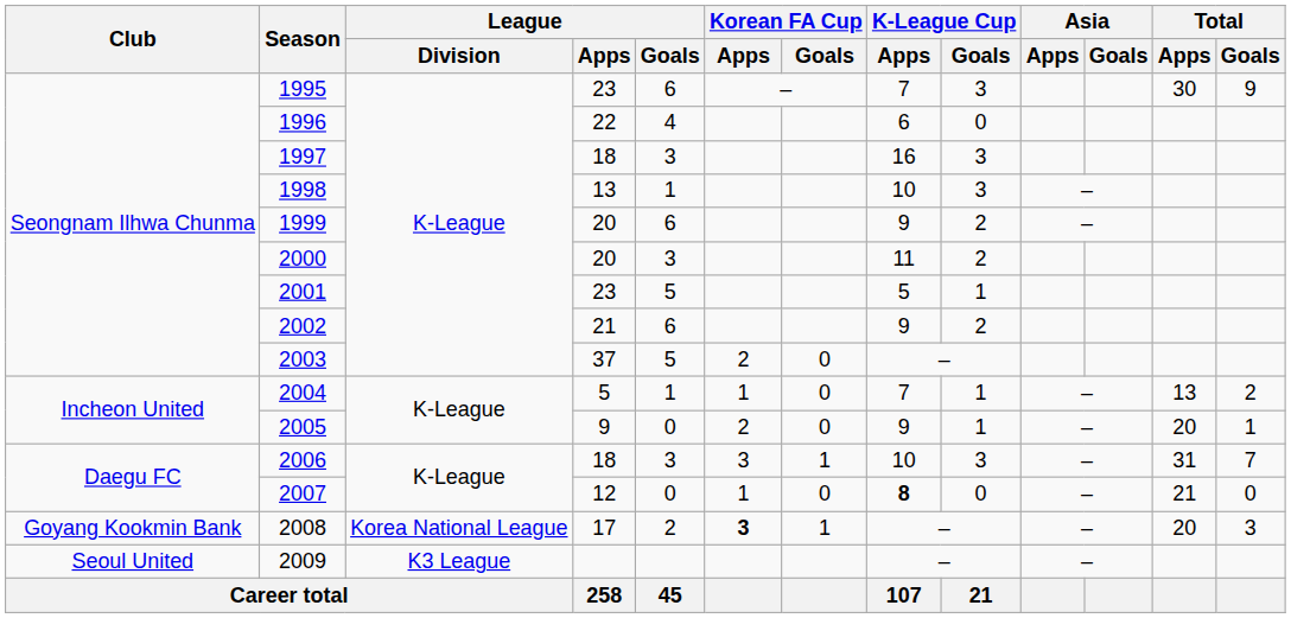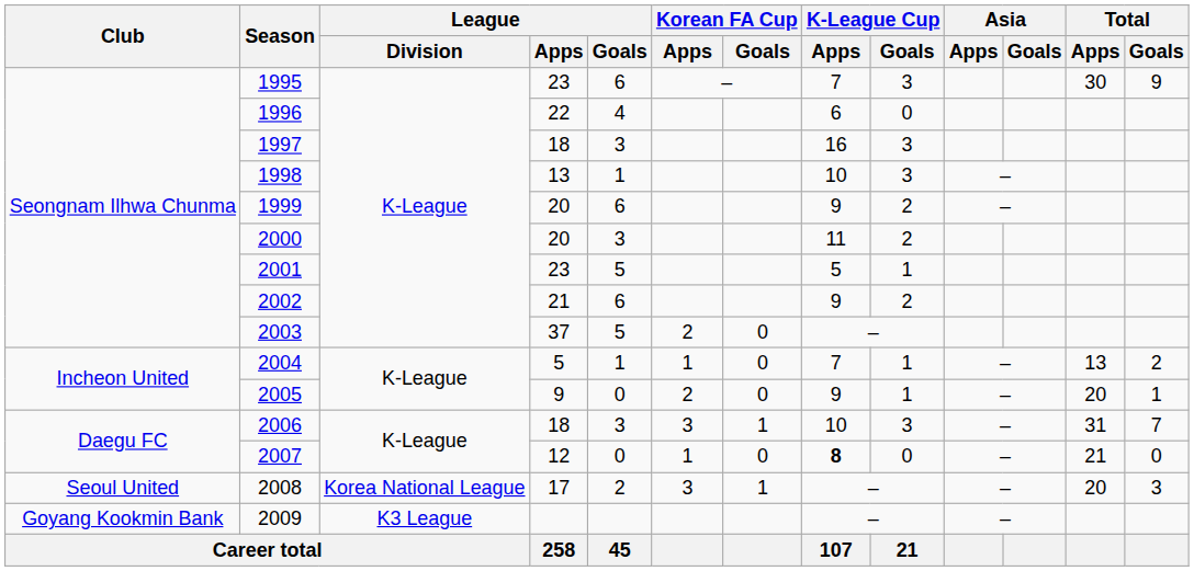2008 | Club: Goyang Kookmin Bank -> Seoul United
2008 | Korean FA Cup / Apps: bold -> normal
2009 | Club: Seoul United -> Goyang Kookmin Bank
